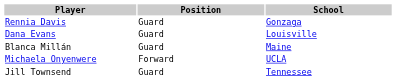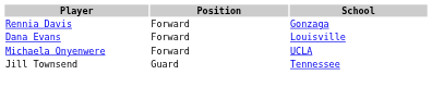Rennia Davis | Position: Guard -> Forward
Dana Evans | Position: Guard -> Forward
- row: Blanca Millán | Guard | Maine
